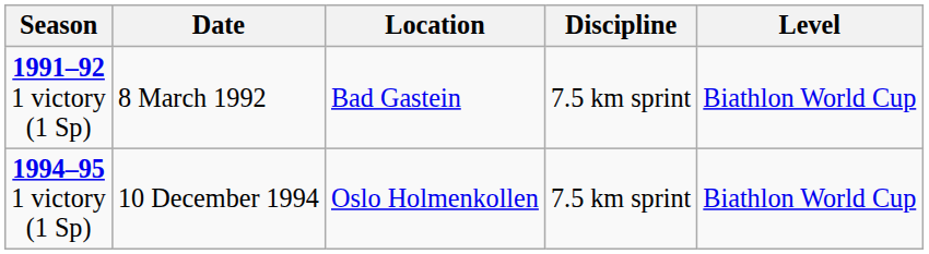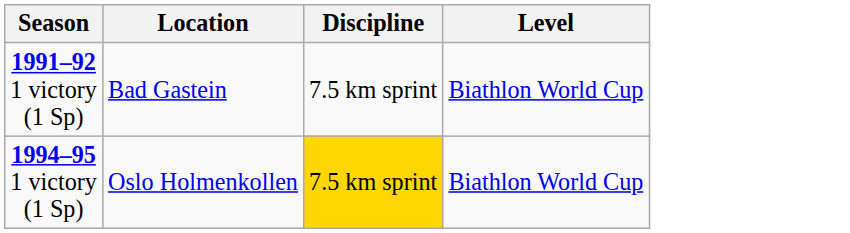- column: Date | 8 March 1992 | 10 December 1994
1994–95 1 victory (1 Sp) | Discipline: no background -> gold background
